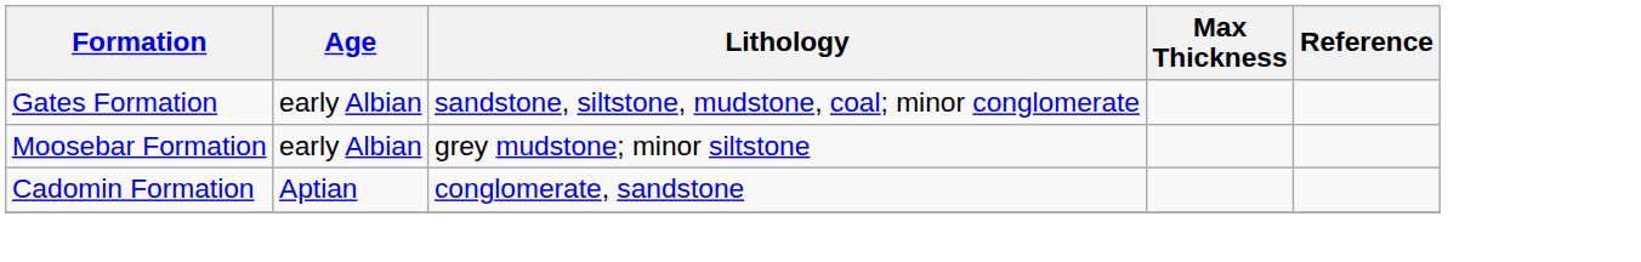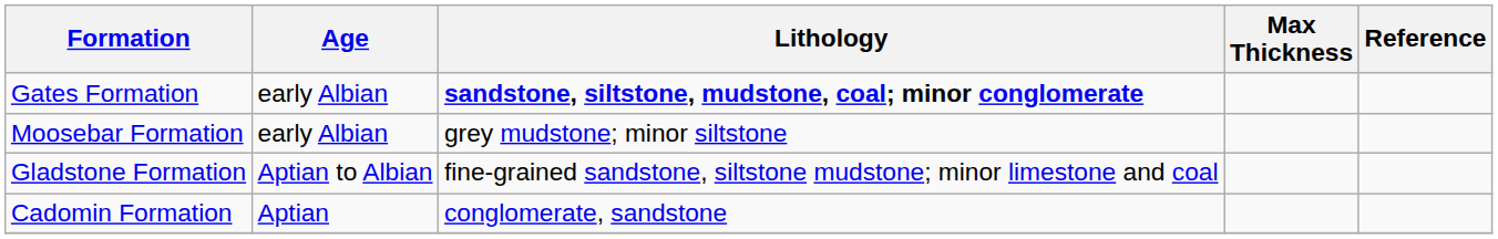Gates Formation | Lithology: normal -> bold
+ row: Gladstone Formation | Aptian to Albian | fine-grained sandstone, siltstone mudstone; minor limestone and coal
